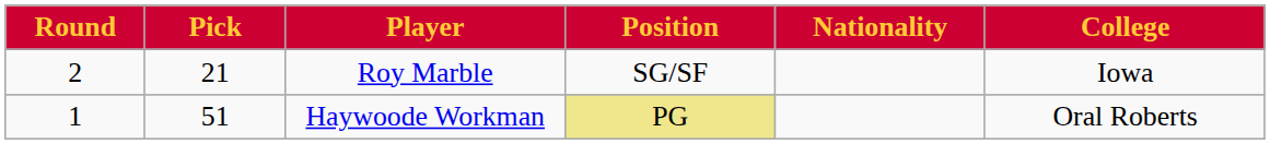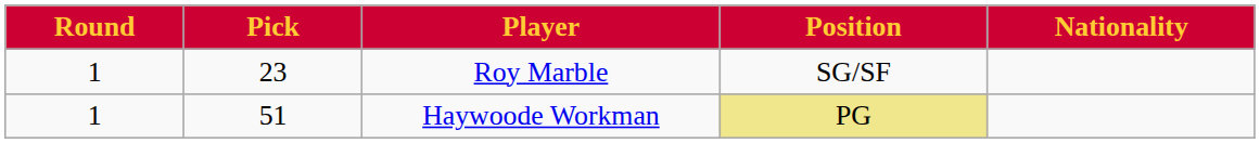- column: College | Iowa | Oral Roberts
Roy Marble | Round: 2 -> 1
Roy Marble | Pick: 21 -> 23
